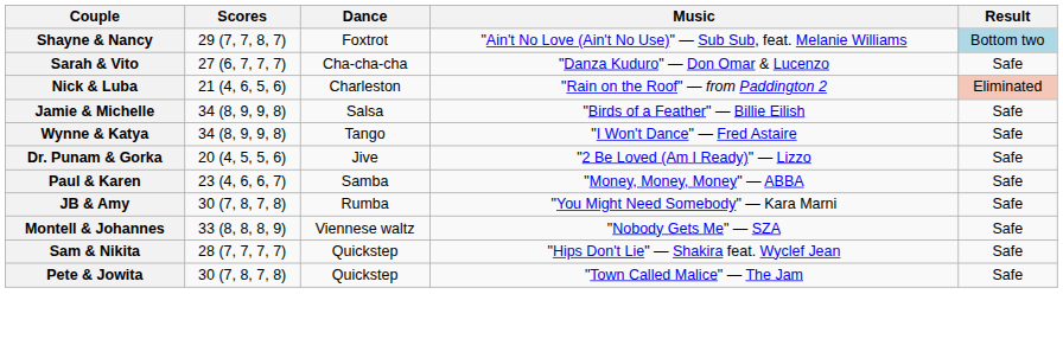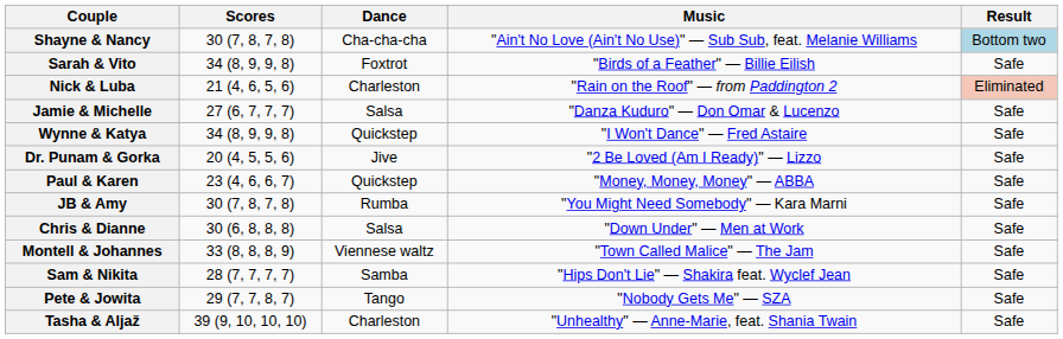Shayne & Nancy | Scores: 29 (7, 7, 8, 7) -> 30 (7, 8, 7, 8)
Shayne & Nancy | Dance: Foxtrot -> Cha-cha-cha
Sarah & Vito | Scores: 27 (6, 7, 7, 7) -> 34 (8, 9, 9, 8)
Sarah & Vito | Dance: Cha-cha-cha -> Foxtrot
Sarah & Vito | Music: "Danza Kuduro" — Don Omar & Lucenzo -> "Birds of a Feather" — Billie Eilish
Jamie & Michelle | Scores: 34 (8, 9, 9, 8) -> 27 (6, 7, 7, 7)
Jamie & Michelle | Music: "Birds of a Feather" — Billie Eilish -> "Danza Kuduro" — Don Omar & Lucenzo
Wynne & Katya | Dance: Tango -> Quickstep
Paul & Karen | Dance: Samba -> Quickstep
+ row: Chris & Dianne | 30 (6, 8, 8, 8) | Salsa | "Down Under" — Men at Work | Safe
Montell & Johannes | Music: "Nobody Gets Me" — SZA -> "Town Called Malice" — The Jam
Sam & Nikita | Dance: Quickstep -> Samba
Pete & Jowita | Scores: 30 (7, 8, 7, 8) -> 29 (7, 7, 8, 7)
Pete & Jowita | Dance: Quickstep -> Tango
Pete & Jowita | Music: "Town Called Malice" — The Jam -> "Nobody Gets Me" — SZA
+ row: Tasha & Aljaž | 39 (9, 10, 10, 10) | Charleston | "Unhealthy" — Anne-Marie, feat. Shania Twain | Safe
